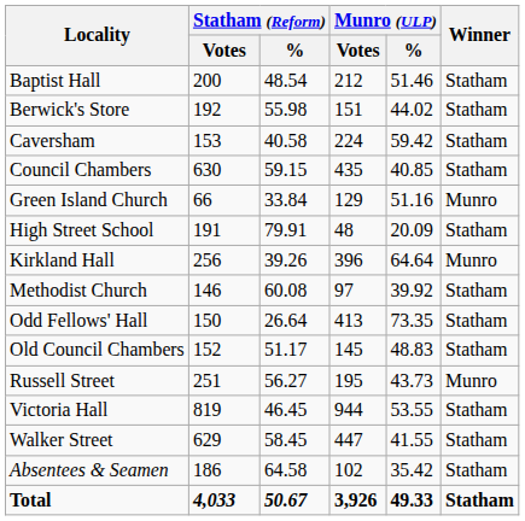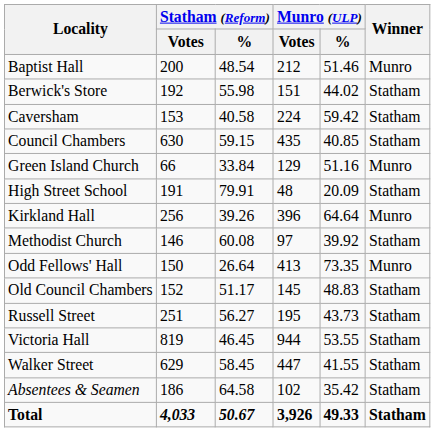Baptist Hall | Winner: Statham -> Munro
Odd Fellows' Hall | Winner: Statham -> Munro
Russell Street | Winner: Munro -> Statham
